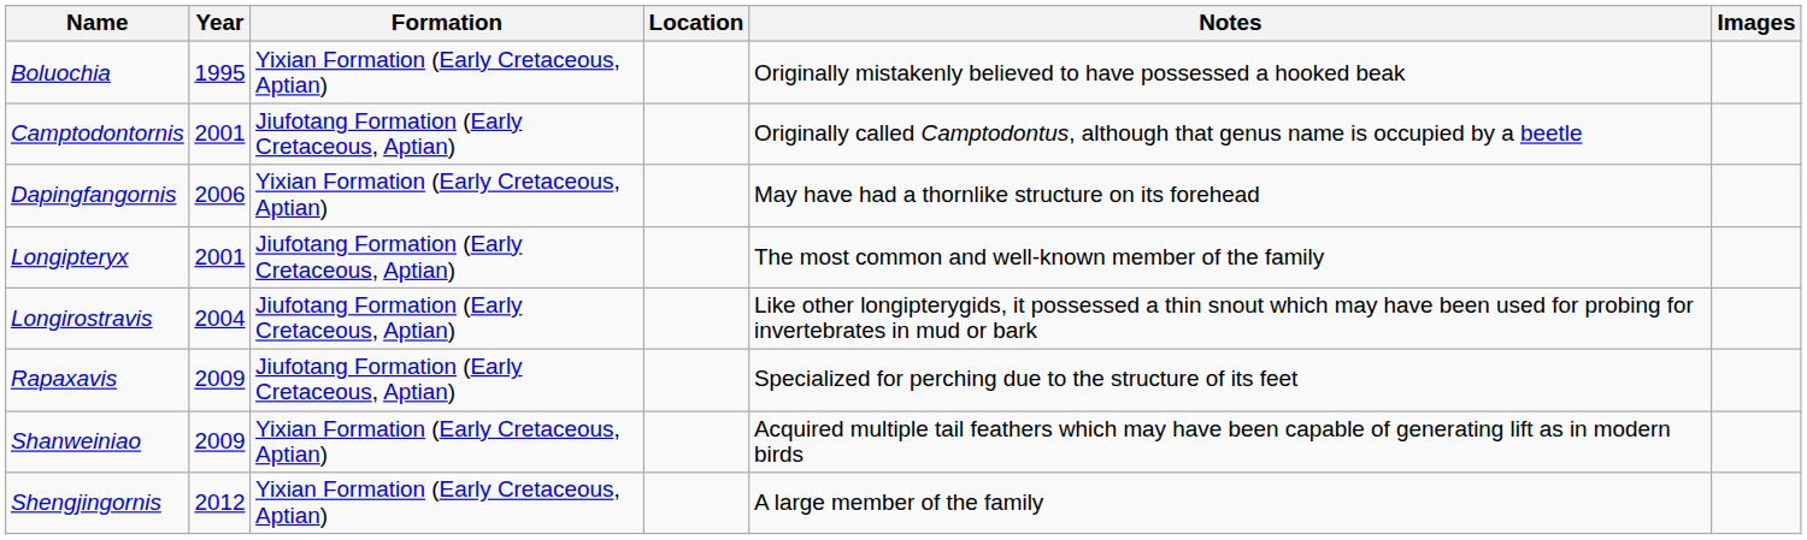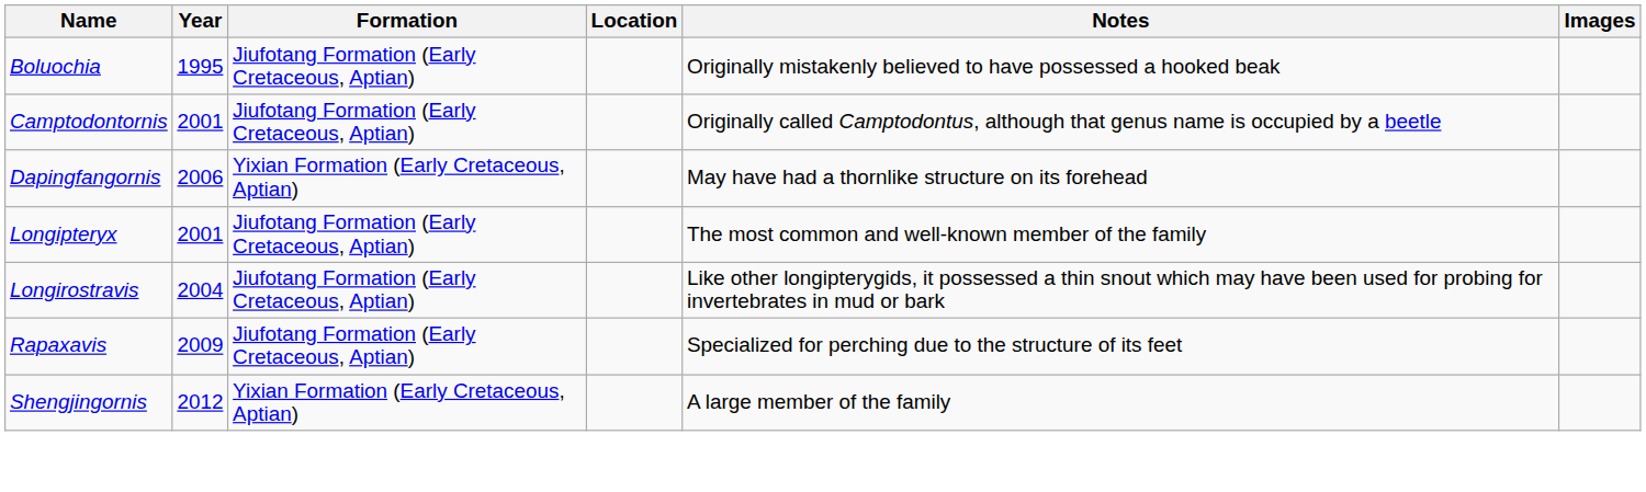Boluochia | Formation: Yixian Formation (Early Cretaceous, Aptian) -> Jiufotang Formation (Early Cretaceous, Aptian)
- row: Shanweiniao | 2009 | Yixian Formation (Early Cretaceous, Aptian) | Acquired multiple tail feathers which may have been capable of generating lift as in modern birds
